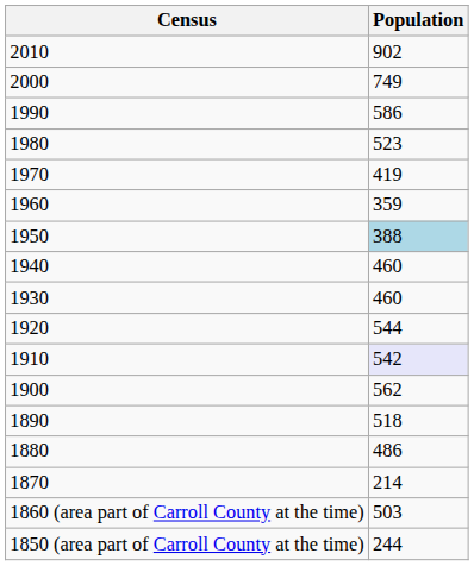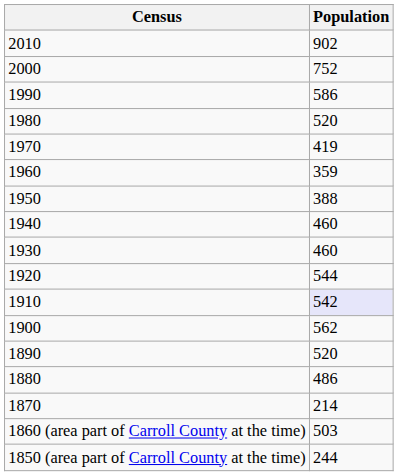2000 | Population: 749 -> 752
1980 | Population: 523 -> 520
1950 | Population: lightblue background -> no background
1890 | Population: 518 -> 520
